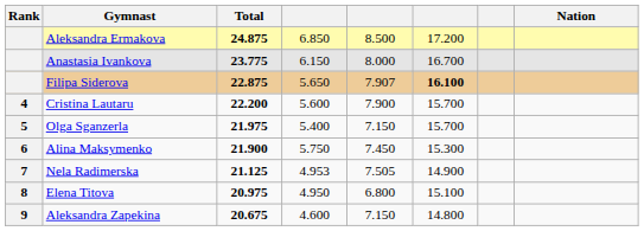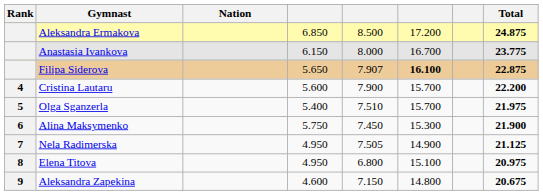columns swapped: Nation <-> Total
Olga Sganzerla | column 5: 7.150 -> 7.510
Nela Radimerska | column 4: 4.953 -> 4.950
